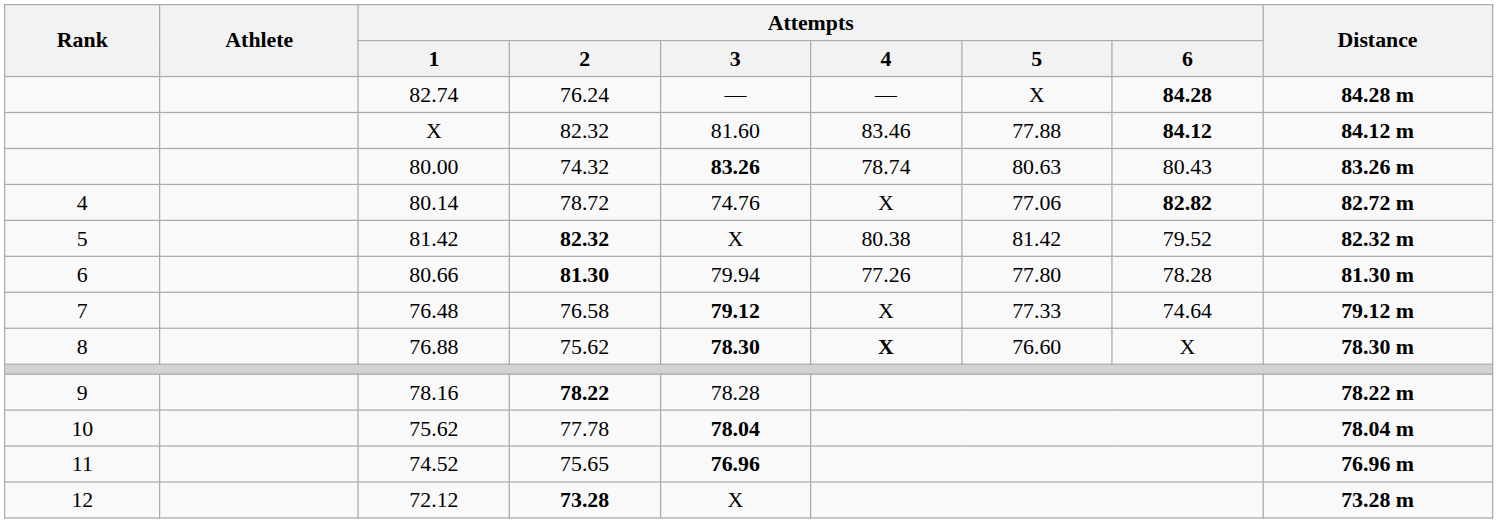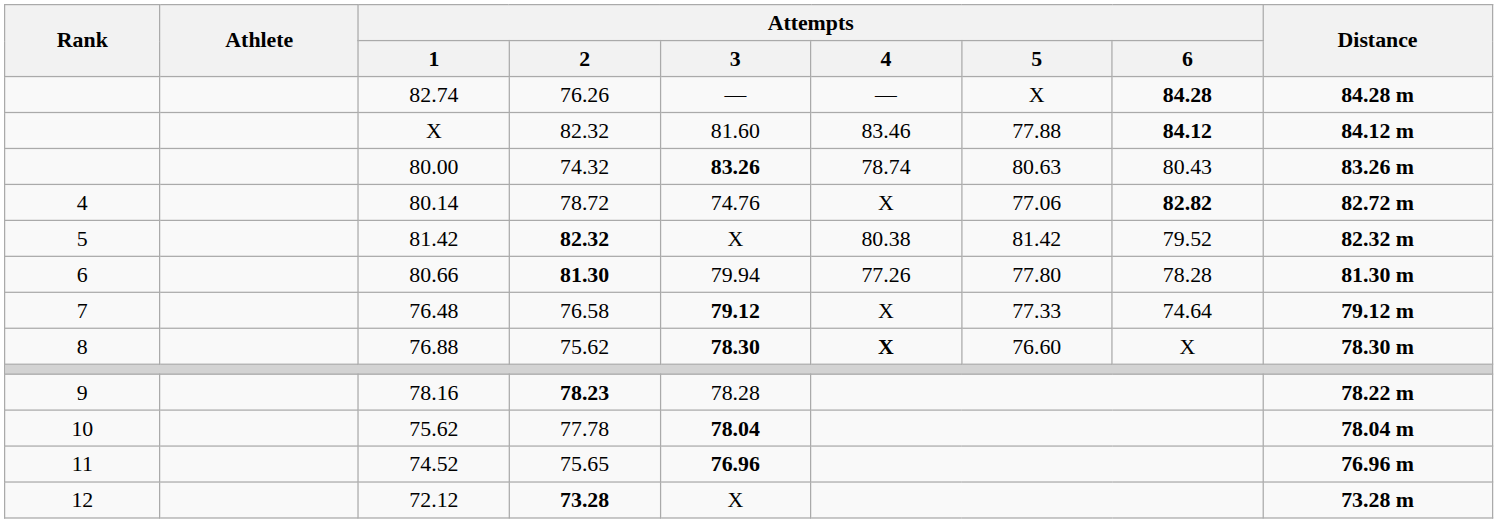82.74 | Attempts / 2: 76.24 -> 76.26
78.16 | Attempts / 2: 78.22 -> 78.23
